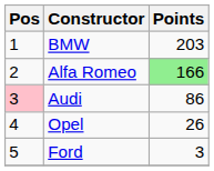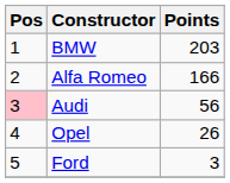Alfa Romeo | Points: lightgreen background -> no background
Audi | Points: 86 -> 56
